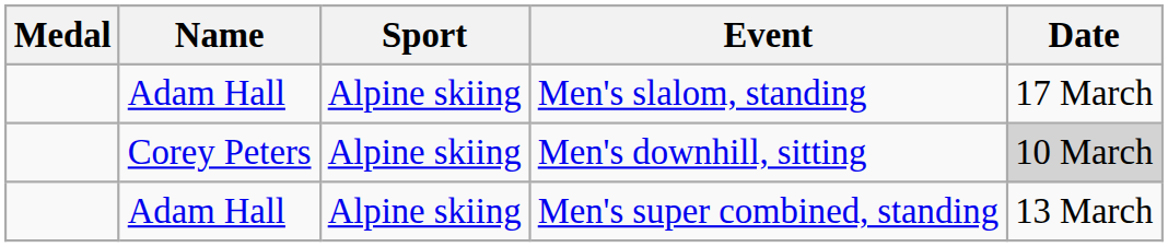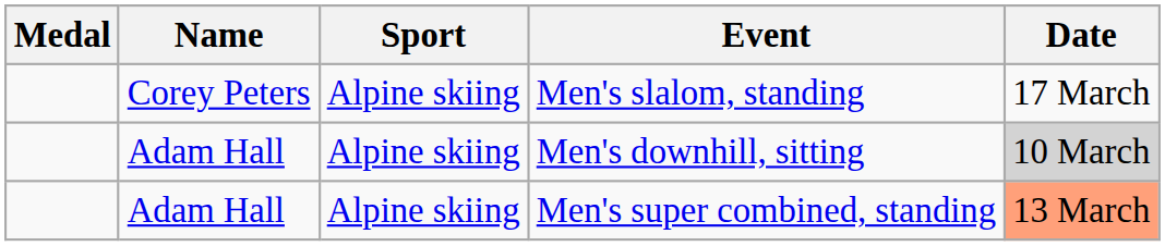Men's slalom, standing | Name: Adam Hall -> Corey Peters
Men's downhill, sitting | Name: Corey Peters -> Adam Hall
Men's super combined, standing | Date: no background -> lightsalmon background
